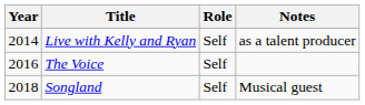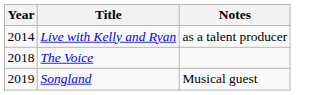- column: Role | Self | Self | Self
The Voice | Year: 2016 -> 2018
Songland | Year: 2018 -> 2019
